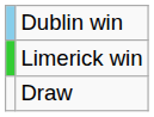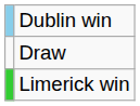rows swapped: Limerick win <-> Draw
